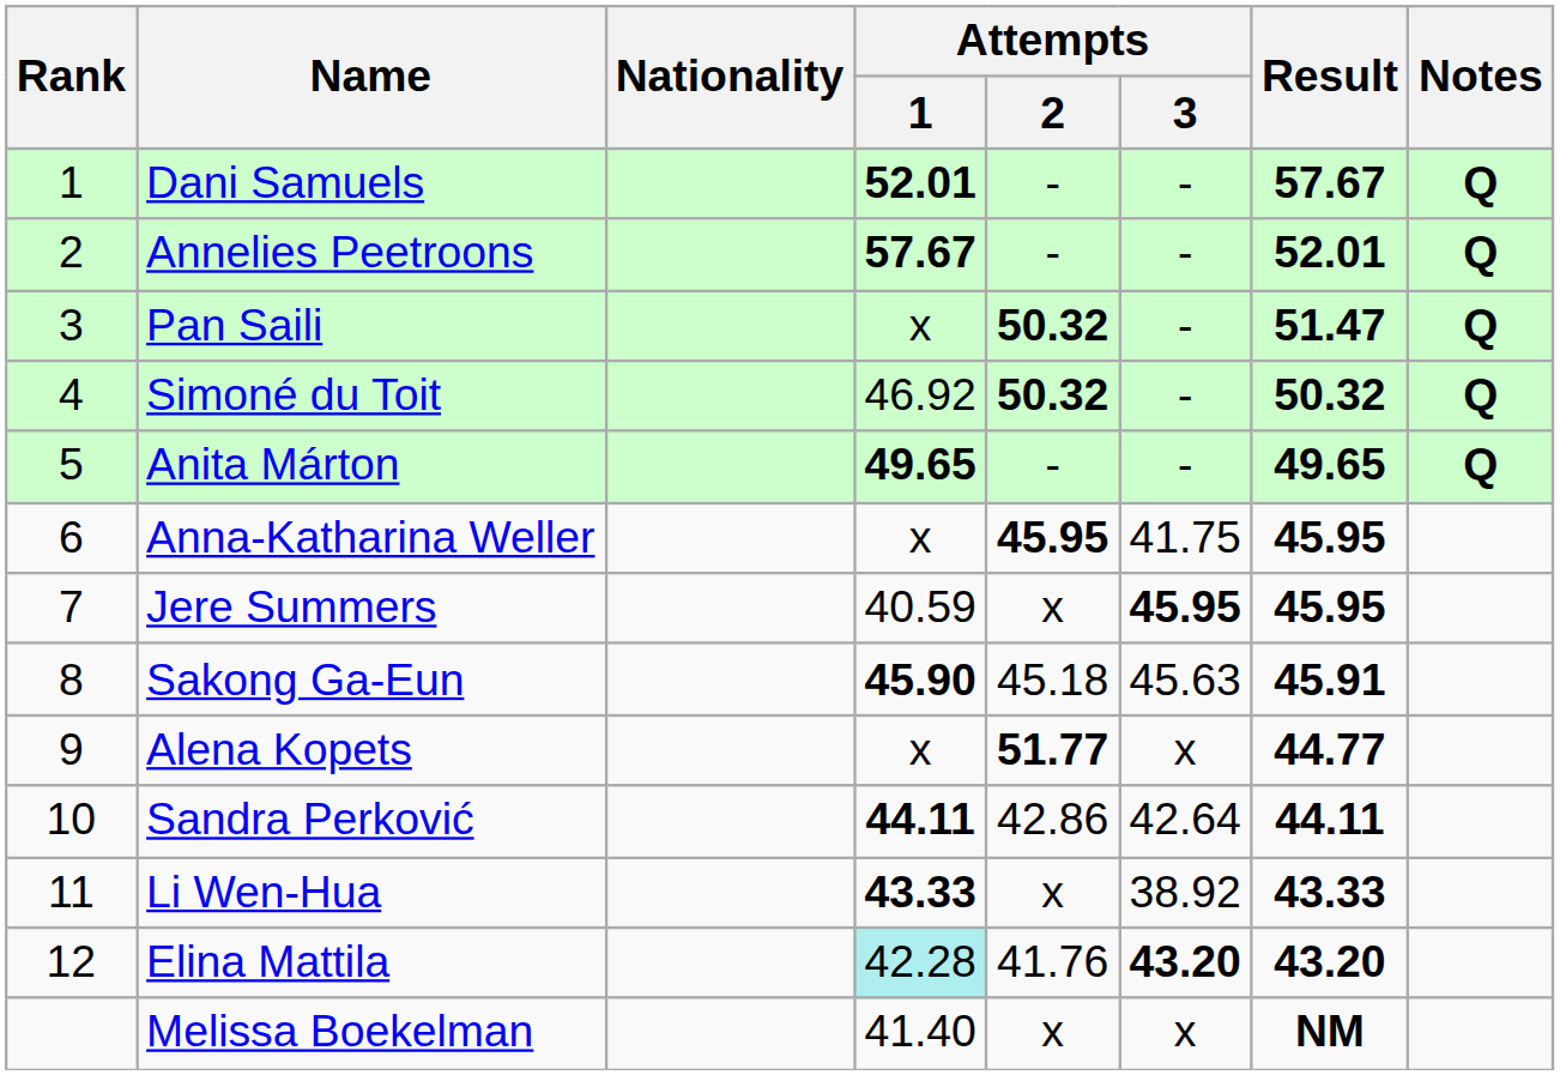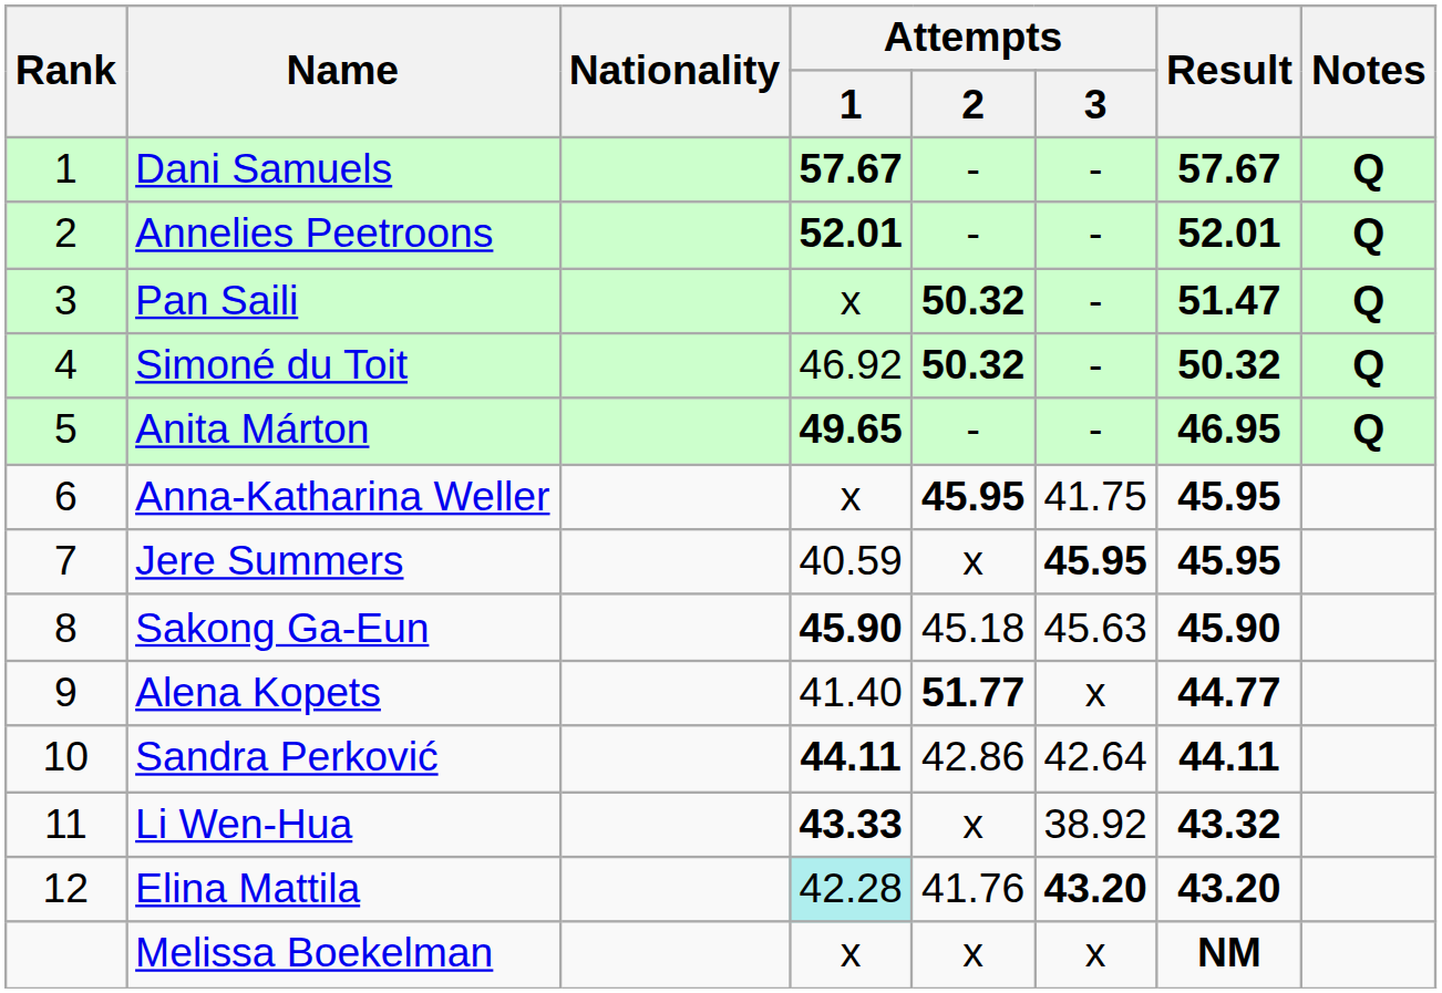Dani Samuels | Attempts / 1: 52.01 -> 57.67
Annelies Peetroons | Attempts / 1: 57.67 -> 52.01
Anita Márton | Result: 49.65 -> 46.95
Sakong Ga-Eun | Result: 45.91 -> 45.90
Alena Kopets | Attempts / 1: x -> 41.40
Li Wen-Hua | Result: 43.33 -> 43.32
Melissa Boekelman | Attempts / 1: 41.40 -> x
